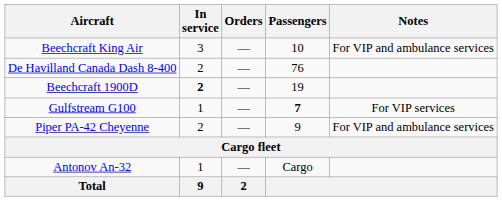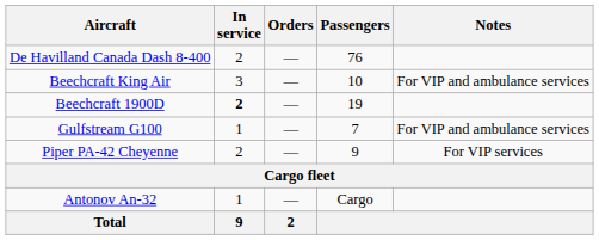rows swapped: De Havilland Canada Dash 8-400 <-> Beechcraft King Air
Gulfstream G100 | Passengers: bold -> normal
Gulfstream G100 | Notes: For VIP services -> For VIP and ambulance services
Piper PA-42 Cheyenne | Notes: For VIP and ambulance services -> For VIP services
